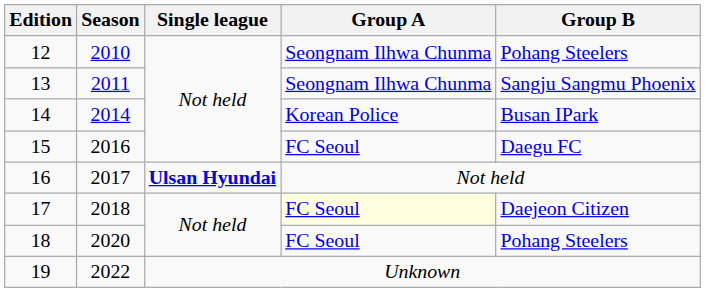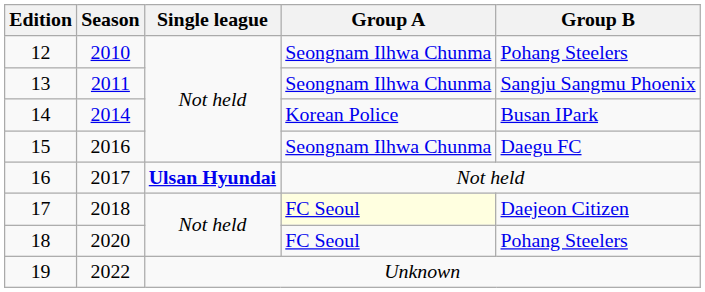15 | Group A: FC Seoul -> Seongnam Ilhwa Chunma
